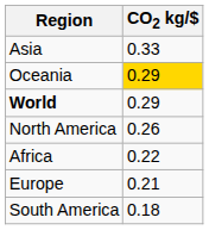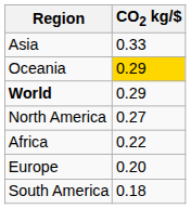North America | CO2 kg/$: 0.26 -> 0.27
Europe | CO2 kg/$: 0.21 -> 0.20
